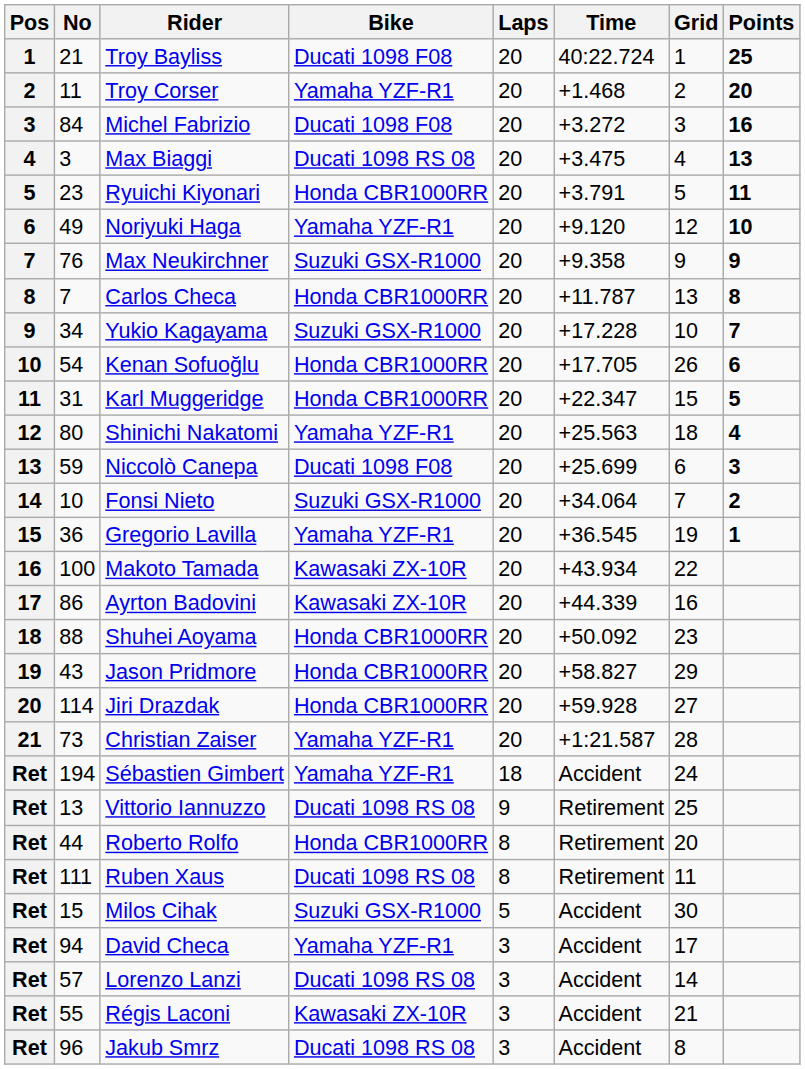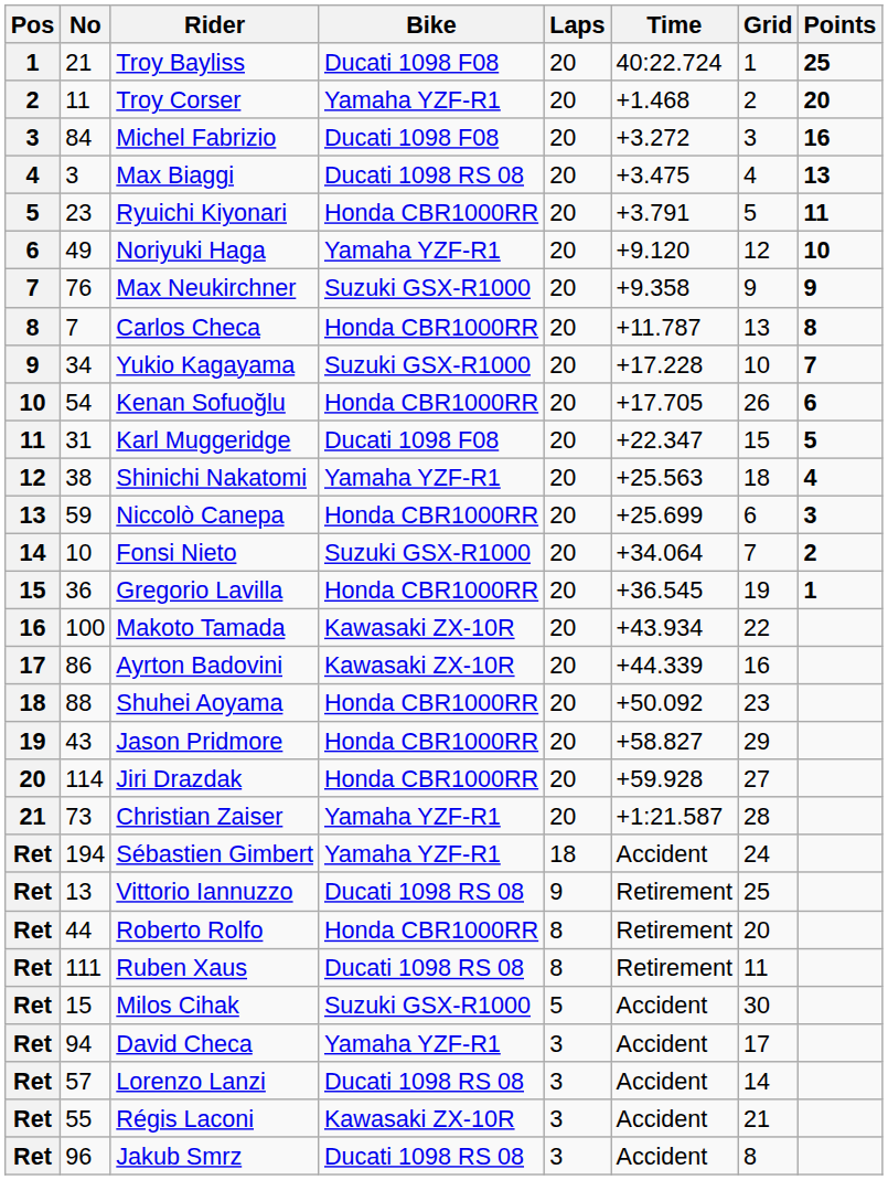Karl Muggeridge | Bike: Honda CBR1000RR -> Ducati 1098 F08
Shinichi Nakatomi | No: 80 -> 38
Niccolò Canepa | Bike: Ducati 1098 F08 -> Honda CBR1000RR
Gregorio Lavilla | Bike: Yamaha YZF-R1 -> Honda CBR1000RR
